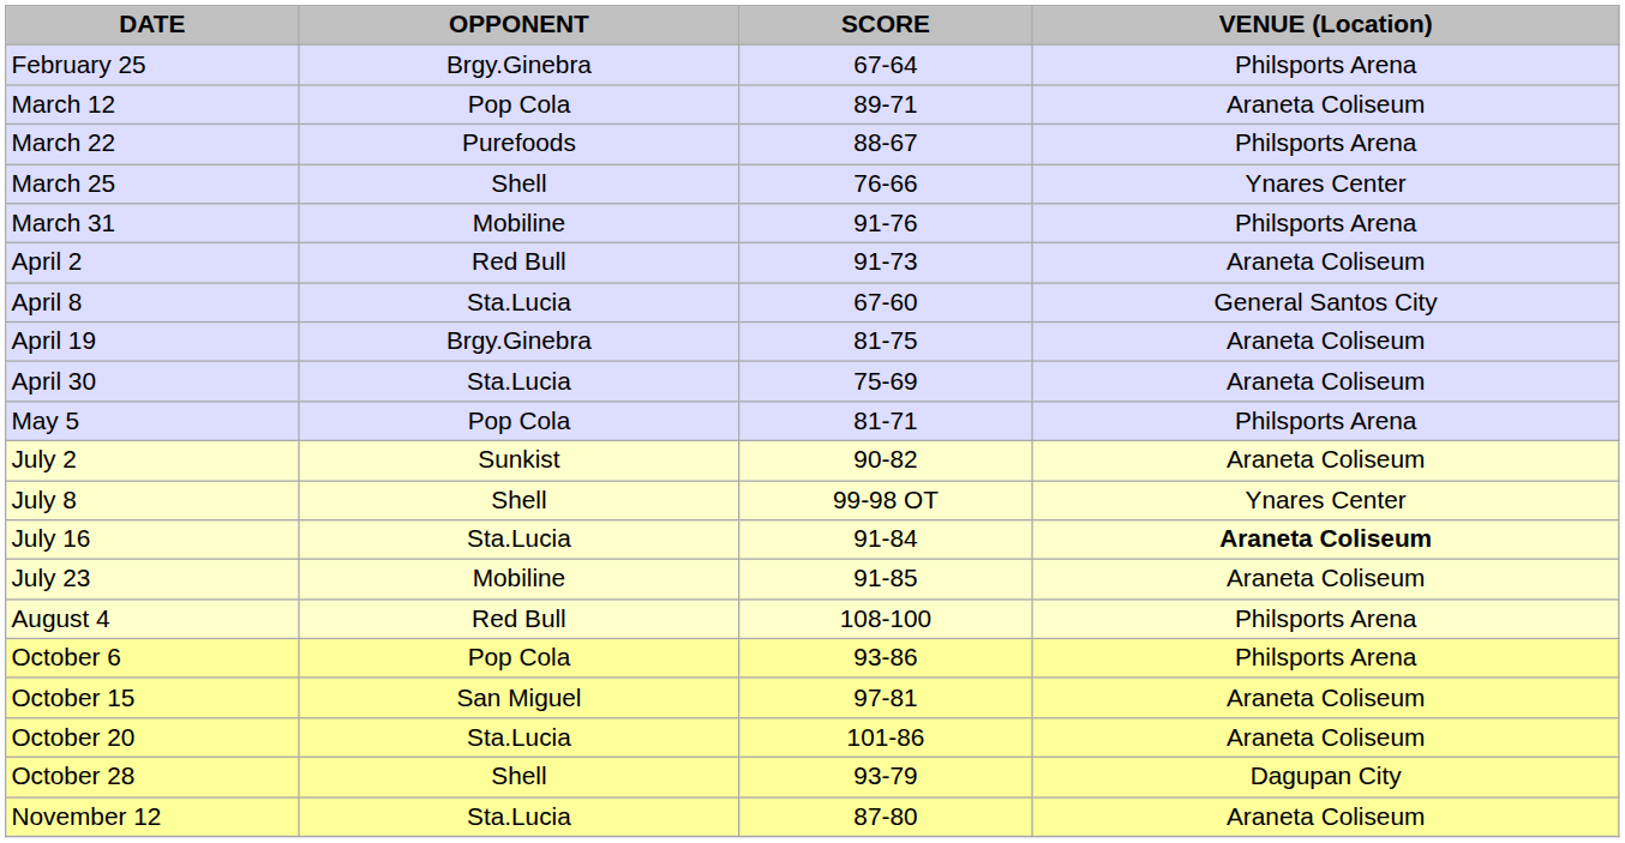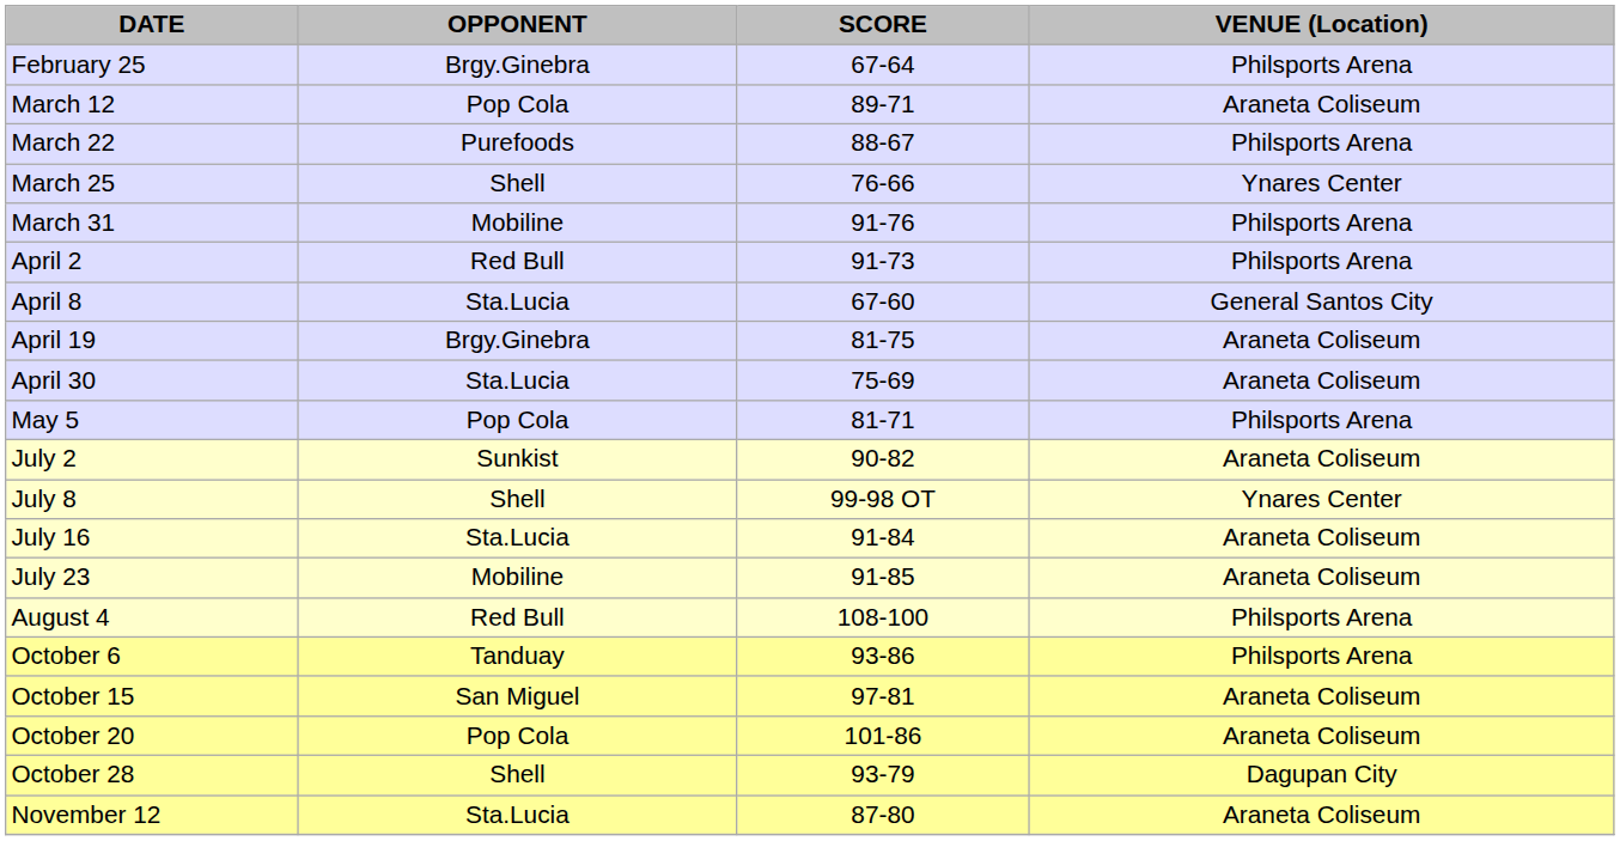April 2 | VENUE (Location): Araneta Coliseum -> Philsports Arena
July 16 | VENUE (Location): bold -> normal
October 6 | OPPONENT: Pop Cola -> Tanduay
October 20 | OPPONENT: Sta.Lucia -> Pop Cola
